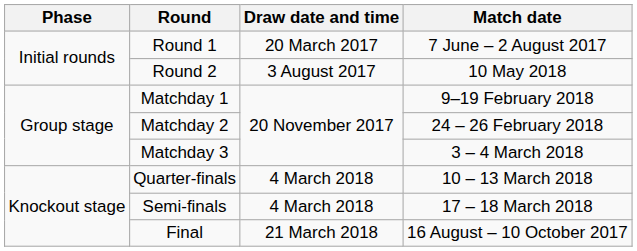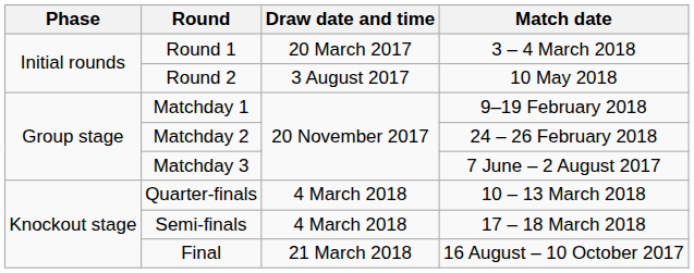Round 1 | Match date: 7 June – 2 August 2017 -> 3 – 4 March 2018
Matchday 3 | Match date: 3 – 4 March 2018 -> 7 June – 2 August 2017
